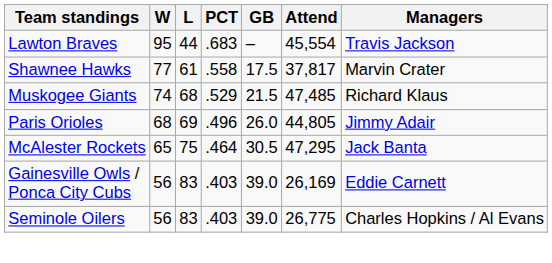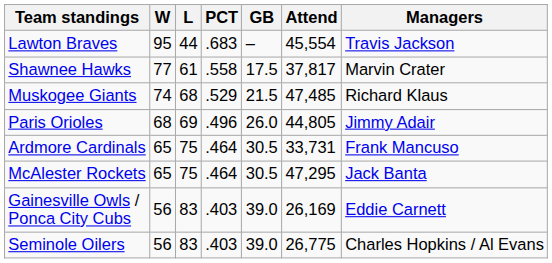+ row: Ardmore Cardinals | 65 | 75 | .464 | 30.5 | 33,731 | Frank Mancuso
